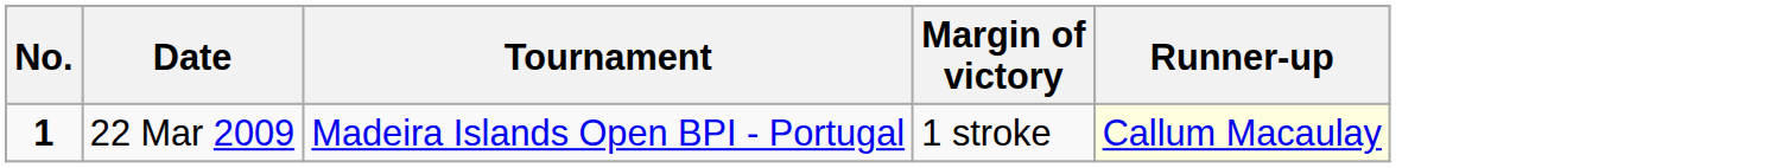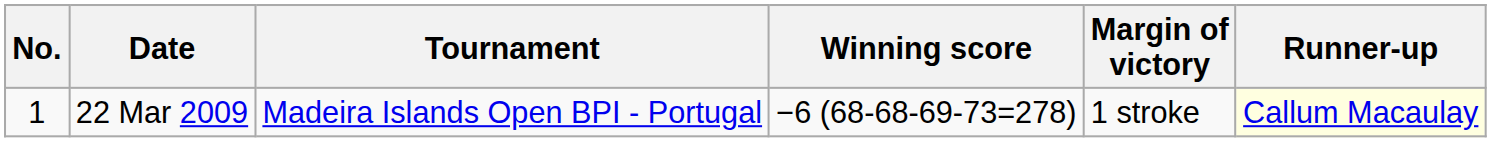+ column: Winning score | −6 (68-68-69-73=278)
22 Mar 2009 | No.: bold -> normal
